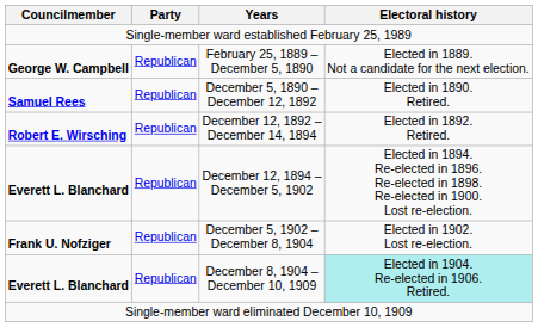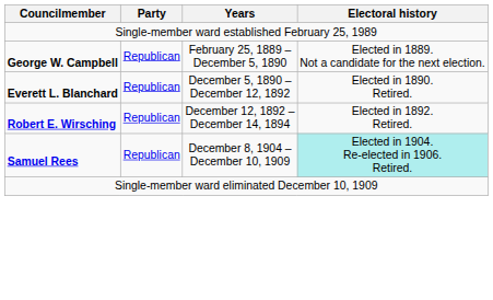December 5, 1890 – December 12, 1892 | Councilmember: Samuel Rees -> Everett L. Blanchard
- row: Everett L. Blanchard | Republican | December 12, 1894 – December 5, 1902 | Elected in 1894. Re-elected in 1896. Re-elected in 1898. Re-elected in 1900. Lost re-election.
- row: Frank U. Nofziger | Republican | December 5, 1902 – December 8, 1904 | Elected in 1902. Lost re-election.
December 8, 1904 – December 10, 1909 | Councilmember: Everett L. Blanchard -> Samuel Rees
